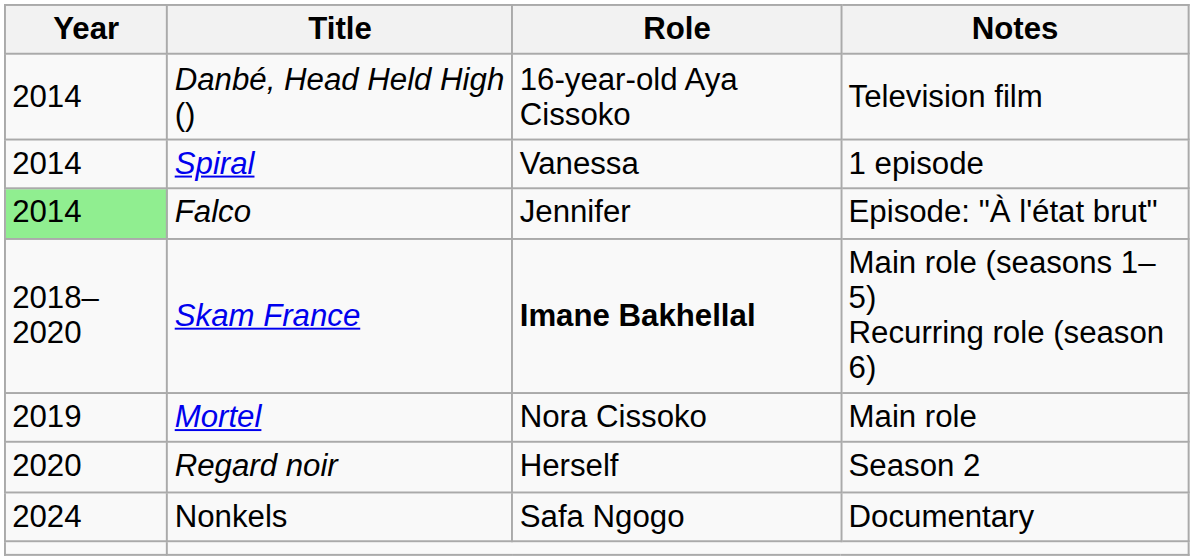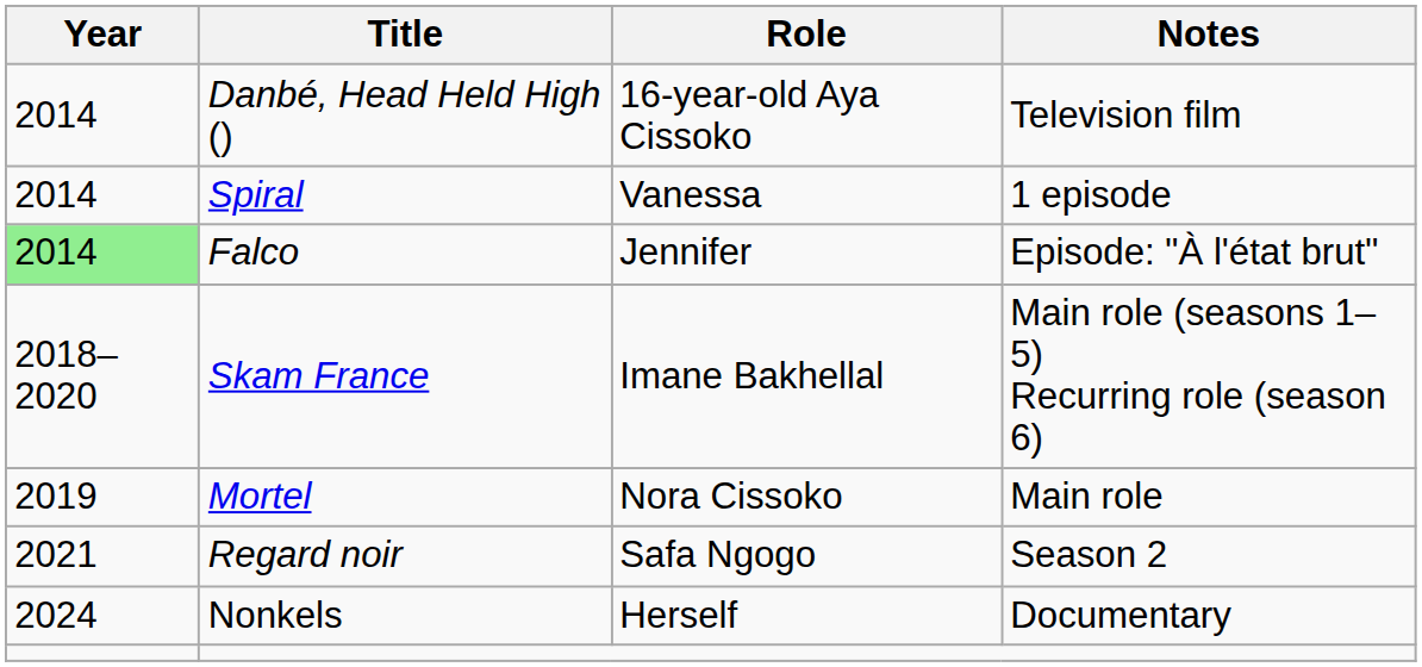Skam France | Role: bold -> normal
Regard noir | Year: 2020 -> 2021
Regard noir | Role: Herself -> Safa Ngogo
Nonkels | Role: Safa Ngogo -> Herself
